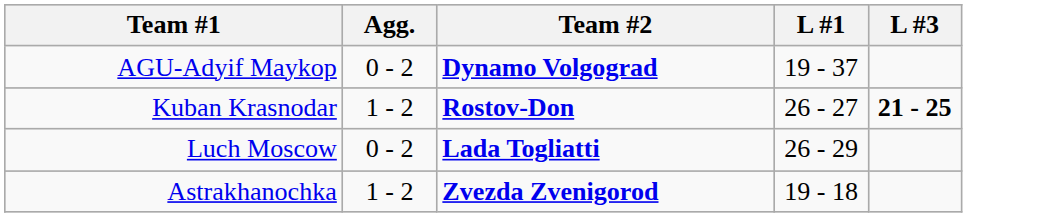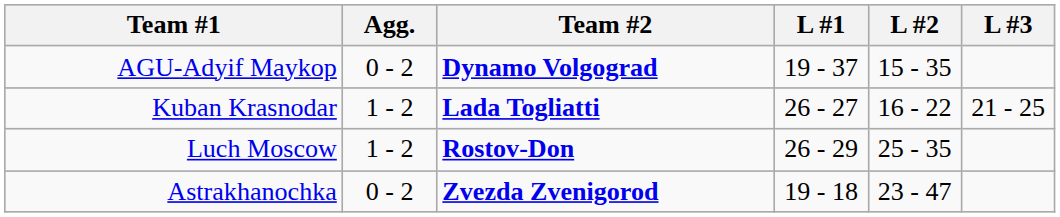+ column: L #2 | 15 - 35 | 16 - 22 | 25 - 35 | 23 - 47
Kuban Krasnodar | Team #2: Rostov-Don -> Lada Togliatti
Kuban Krasnodar | L #3: bold -> normal
Luch Moscow | Agg.: 0 - 2 -> 1 - 2
Luch Moscow | Team #2: Lada Togliatti -> Rostov-Don
Astrakhanochka | Agg.: 1 - 2 -> 0 - 2
